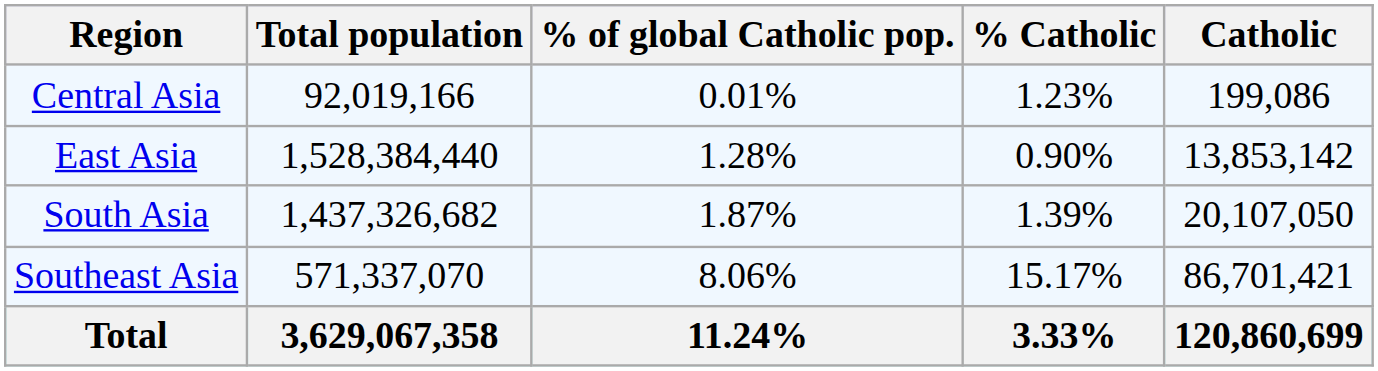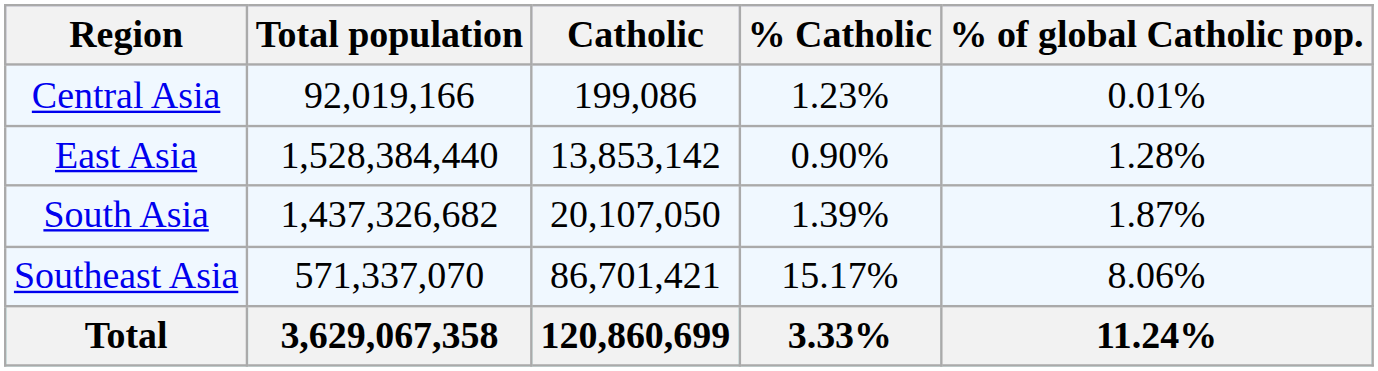columns swapped: Catholic <-> % of global Catholic pop.
